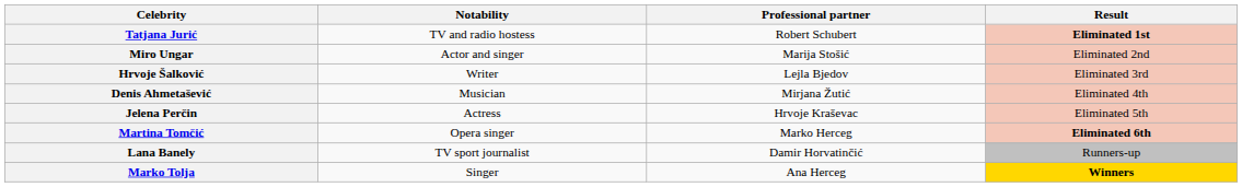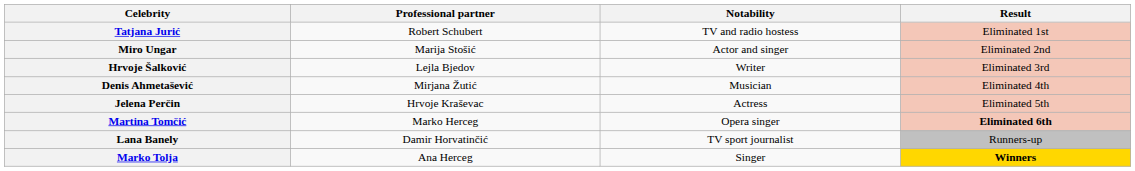columns swapped: Notability <-> Professional partner
Tatjana Jurić | Result: bold -> normal
